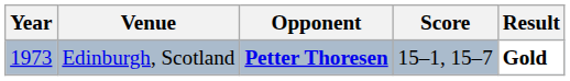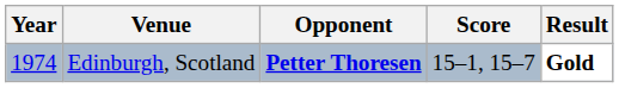Edinburgh, Scotland | Year: 1973 -> 1974
